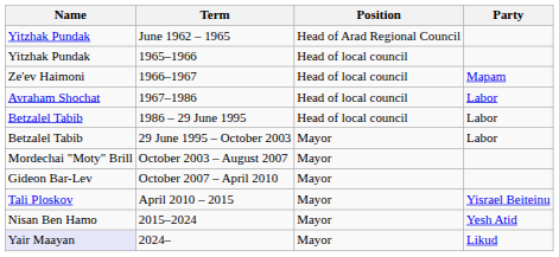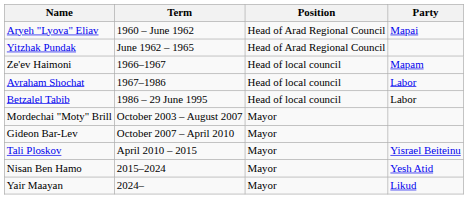+ row: Aryeh "Lyova" Eliav | 1960 – June 1962 | Head of Arad Regional Council | Mapai
- row: Yitzhak Pundak | 1965–1966 | Head of local council
- row: Betzalel Tabib | 29 June 1995 – October 2003 | Mayor | Labor
2024– | Name: lavender background -> no background
